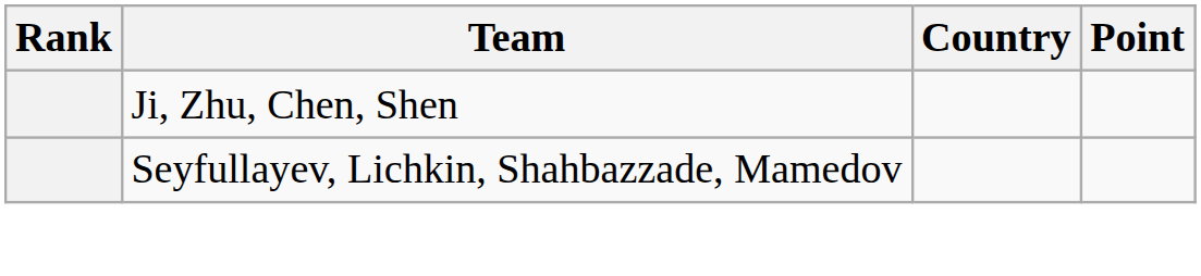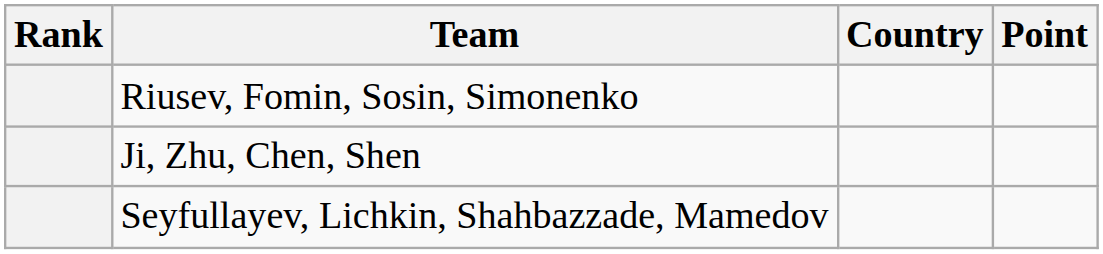+ row: Riusev, Fomin, Sosin, Simonenko
